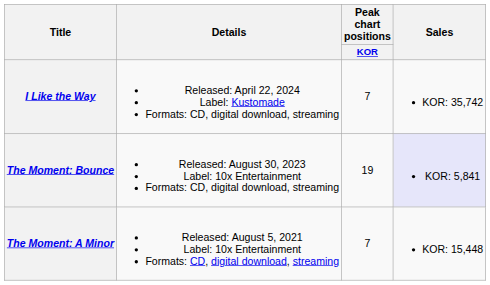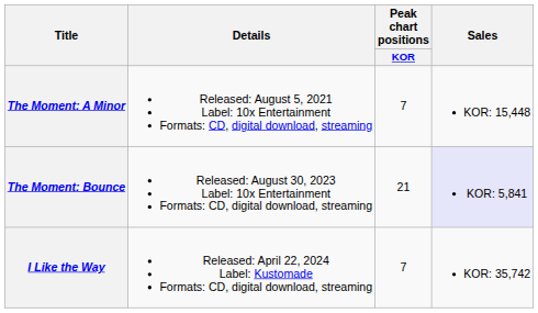rows swapped: The Moment: A Minor <-> I Like the Way
The Moment: Bounce | Peak chart positions / KOR: 19 -> 21
